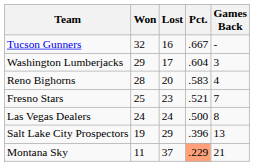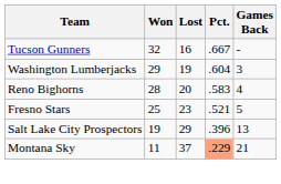Washington Lumberjacks | Lost: 17 -> 19
Fresno Stars | Games Back: 7 -> 5
- row: Las Vegas Dealers | 24 | 24 | .500 | 8
